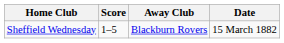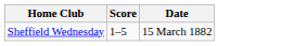- column: Away Club | Blackburn Rovers
